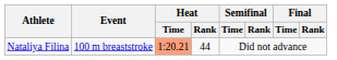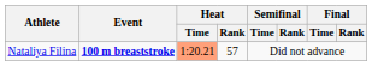Nataliya Filina | Event: normal -> bold
Nataliya Filina | Heat / Rank: 44 -> 57
